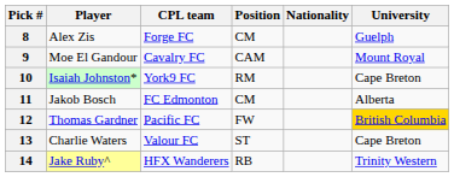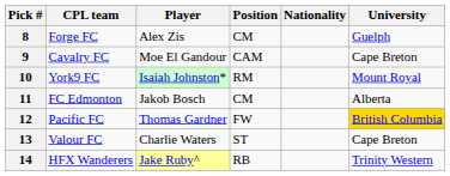columns swapped: CPL team <-> Player
9 | University: Mount Royal -> Cape Breton
10 | University: Cape Breton -> Mount Royal
